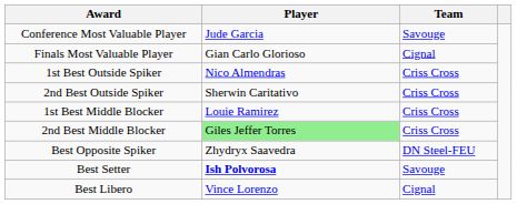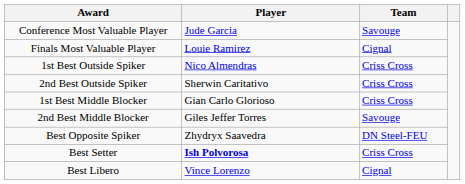Finals Most Valuable Player | Player: Gian Carlo Glorioso -> Louie Ramirez
1st Best Middle Blocker | Player: Louie Ramirez -> Gian Carlo Glorioso
2nd Best Middle Blocker | Player: lightgreen background -> no background
2nd Best Middle Blocker | Team: Criss Cross -> Savouge
Best Setter | Team: Savouge -> Criss Cross
